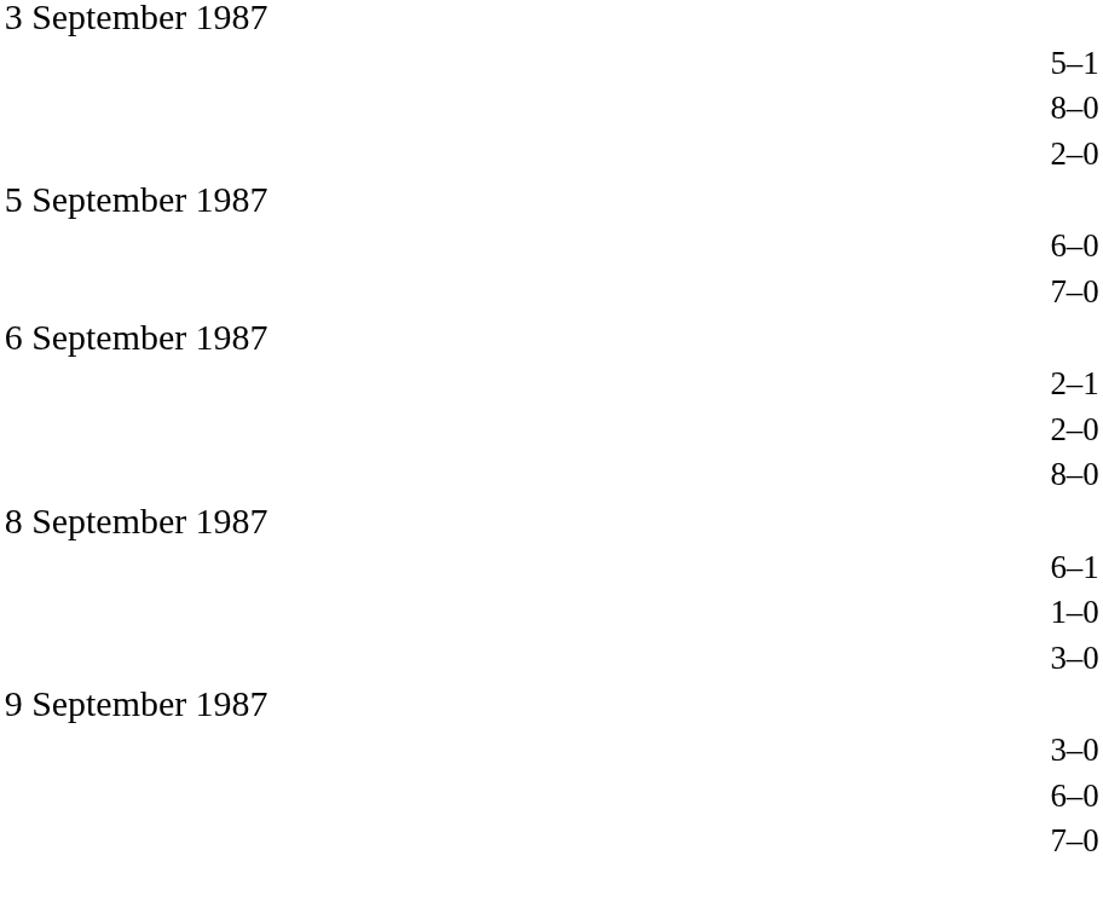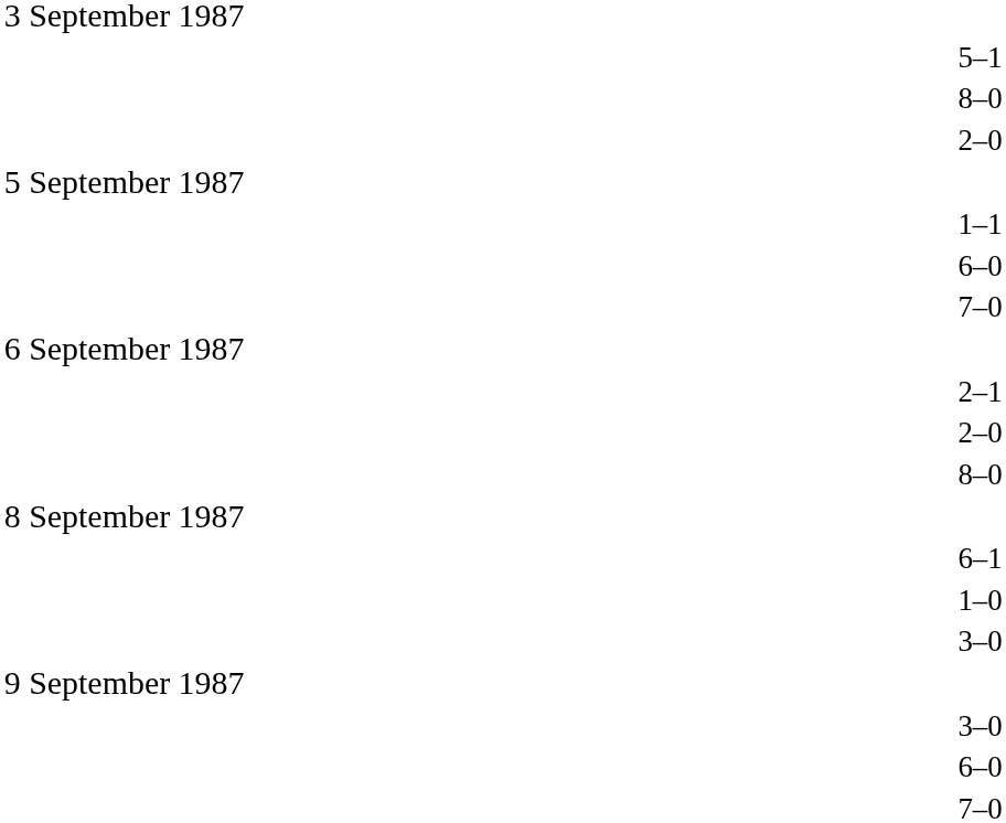+ row: 1–1
